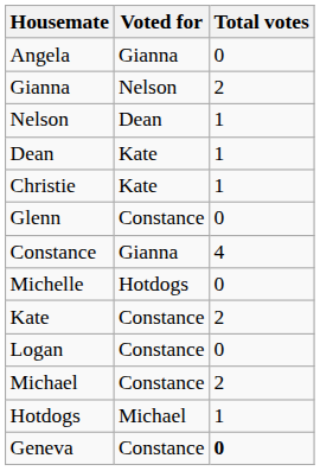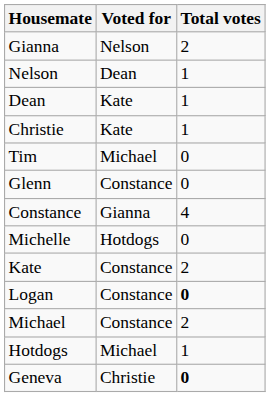- row: Angela | Gianna | 0
+ row: Tim | Michael | 0
Logan | Total votes: normal -> bold
Geneva | Voted for: Constance -> Christie
